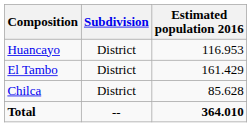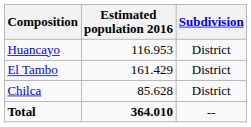columns swapped: Estimated population 2016 <-> Subdivision
